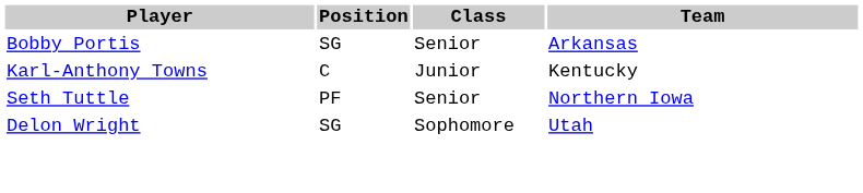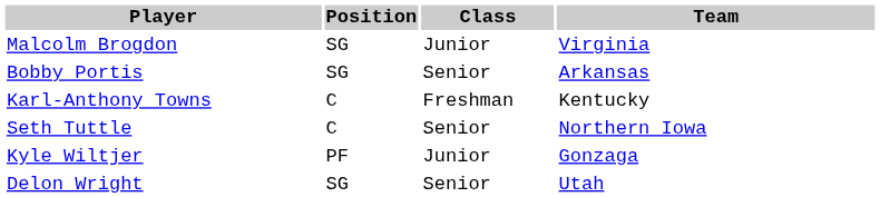+ row: Malcolm Brogdon | SG | Junior | Virginia
Karl-Anthony Towns | Class: Junior -> Freshman
Seth Tuttle | Position: PF -> C
+ row: Kyle Wiltjer | PF | Junior | Gonzaga
Delon Wright | Class: Sophomore -> Senior
